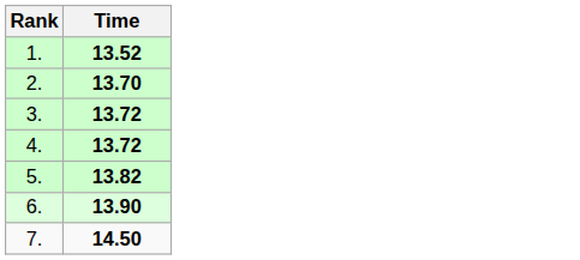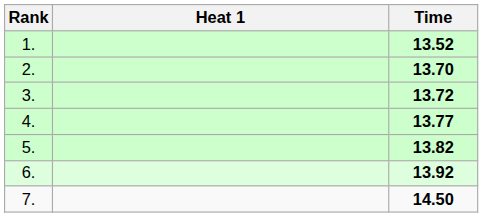+ column: Heat 1
4. | Time: 13.72 -> 13.77
6. | Time: 13.90 -> 13.92
